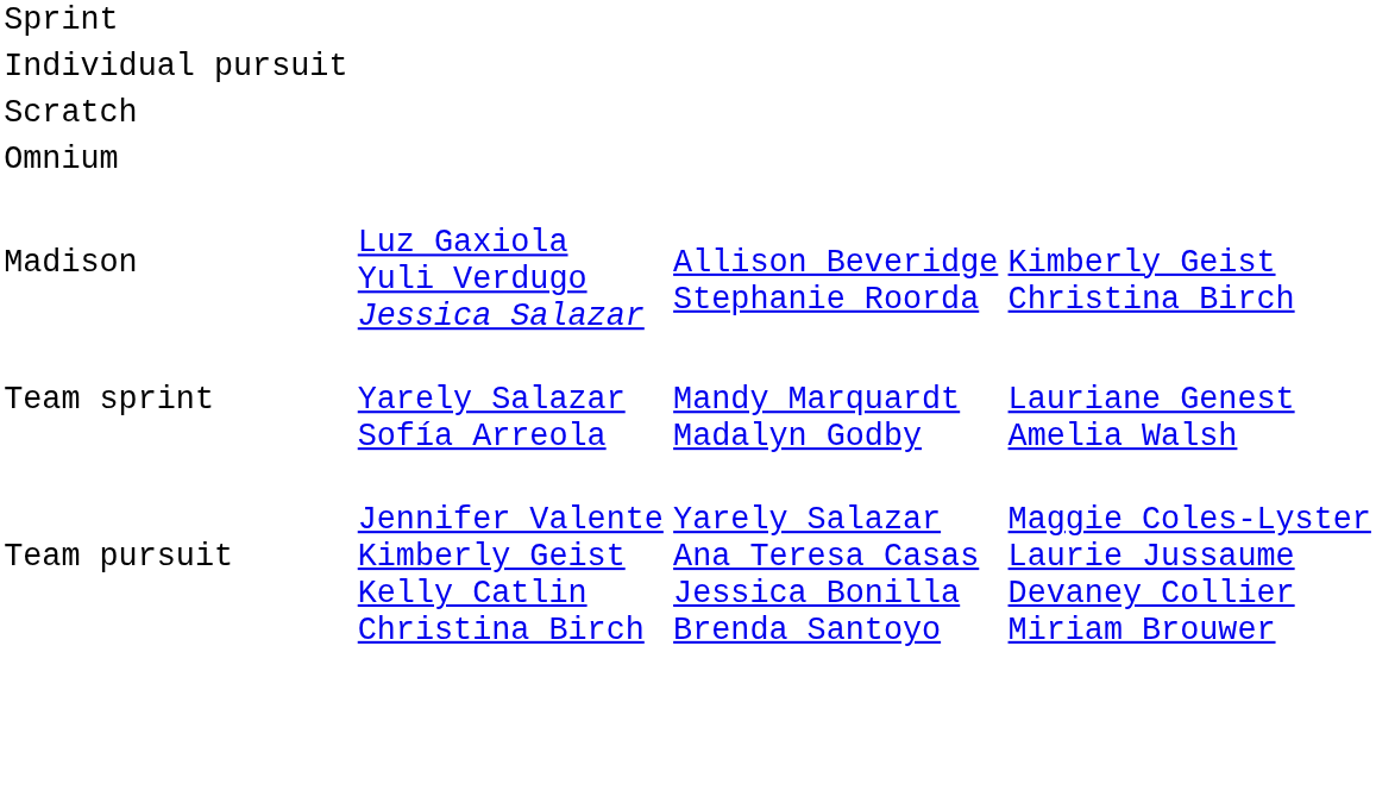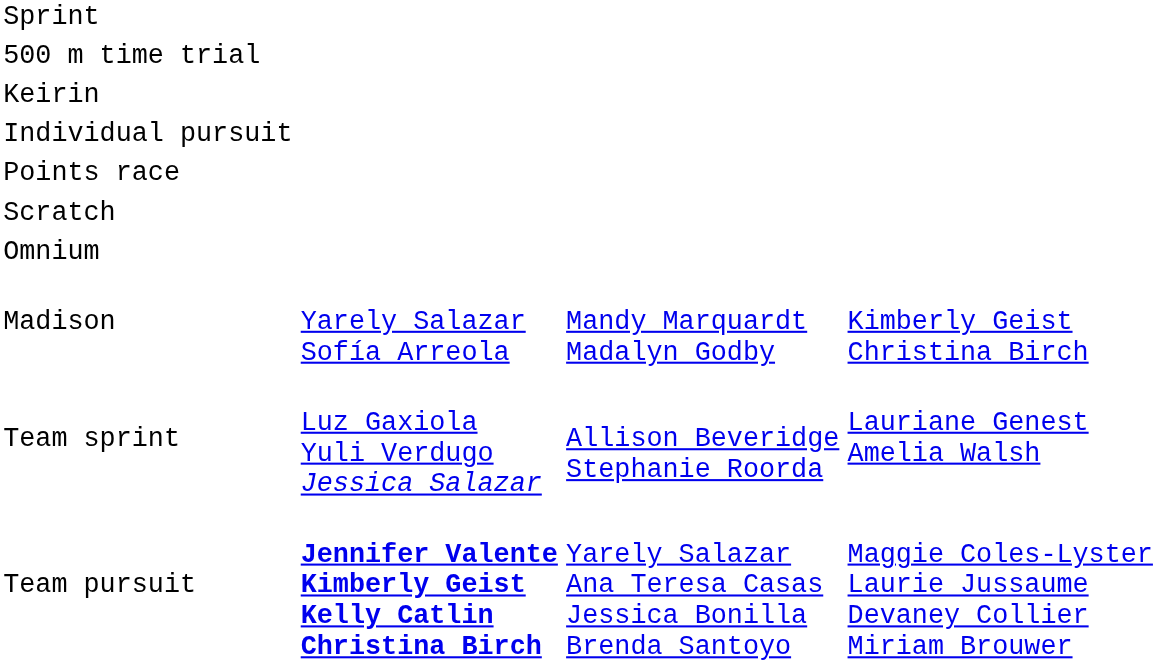+ row: 500 m time trial
+ row: Keirin
+ row: Points race
Madison | column 2: Luz Gaxiola Yuli Verdugo Jessica Salazar -> Yarely Salazar Sofía Arreola
Madison | column 3: Allison Beveridge Stephanie Roorda -> Mandy Marquardt Madalyn Godby
Team sprint | column 2: Yarely Salazar Sofía Arreola -> Luz Gaxiola Yuli Verdugo Jessica Salazar
Team sprint | column 3: Mandy Marquardt Madalyn Godby -> Allison Beveridge Stephanie Roorda
Team pursuit | column 2: normal -> bold
